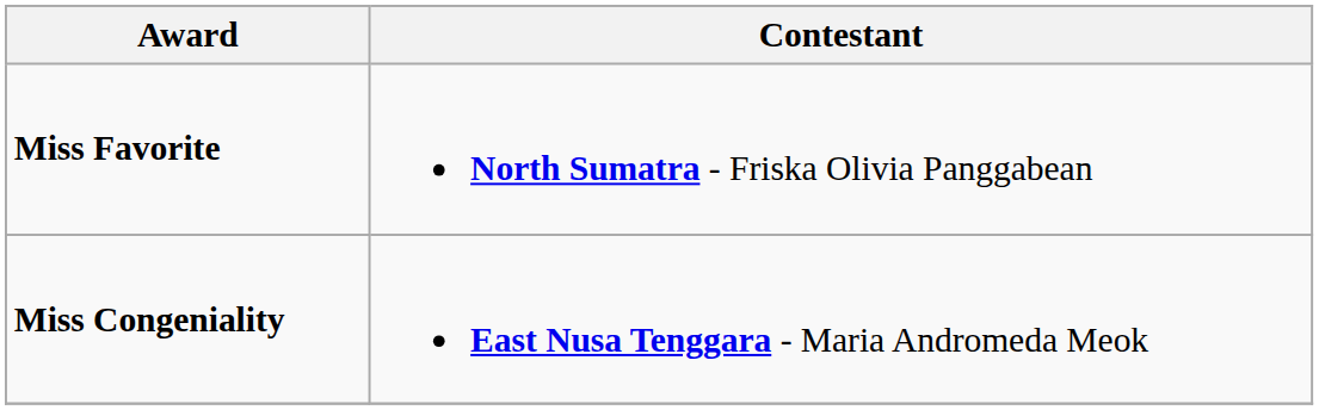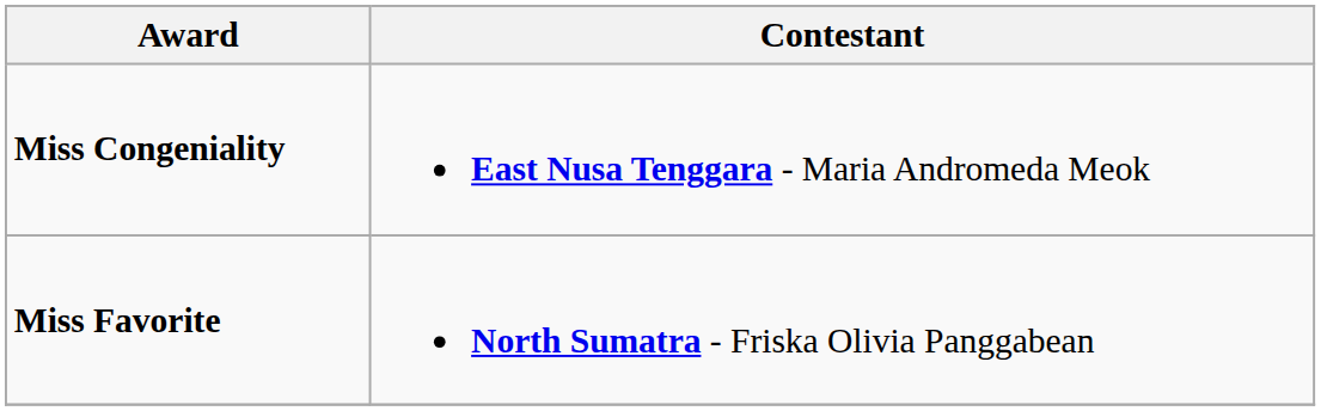rows swapped: Miss Congeniality <-> Miss Favorite
